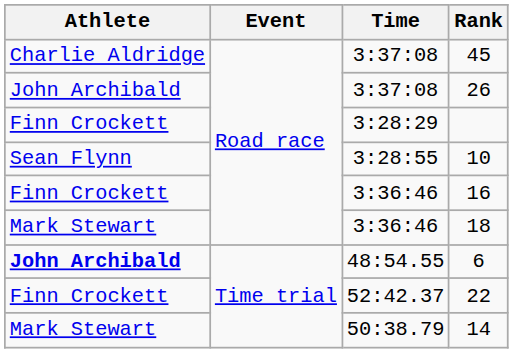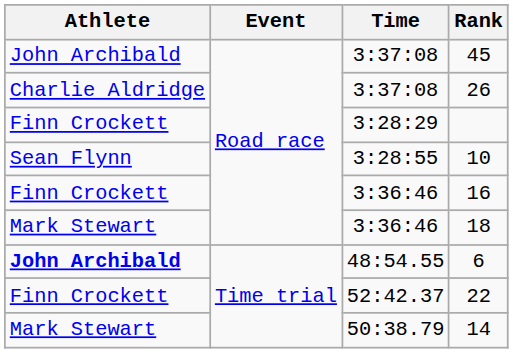45 | Athlete: Charlie Aldridge -> John Archibald
26 | Athlete: John Archibald -> Charlie Aldridge
